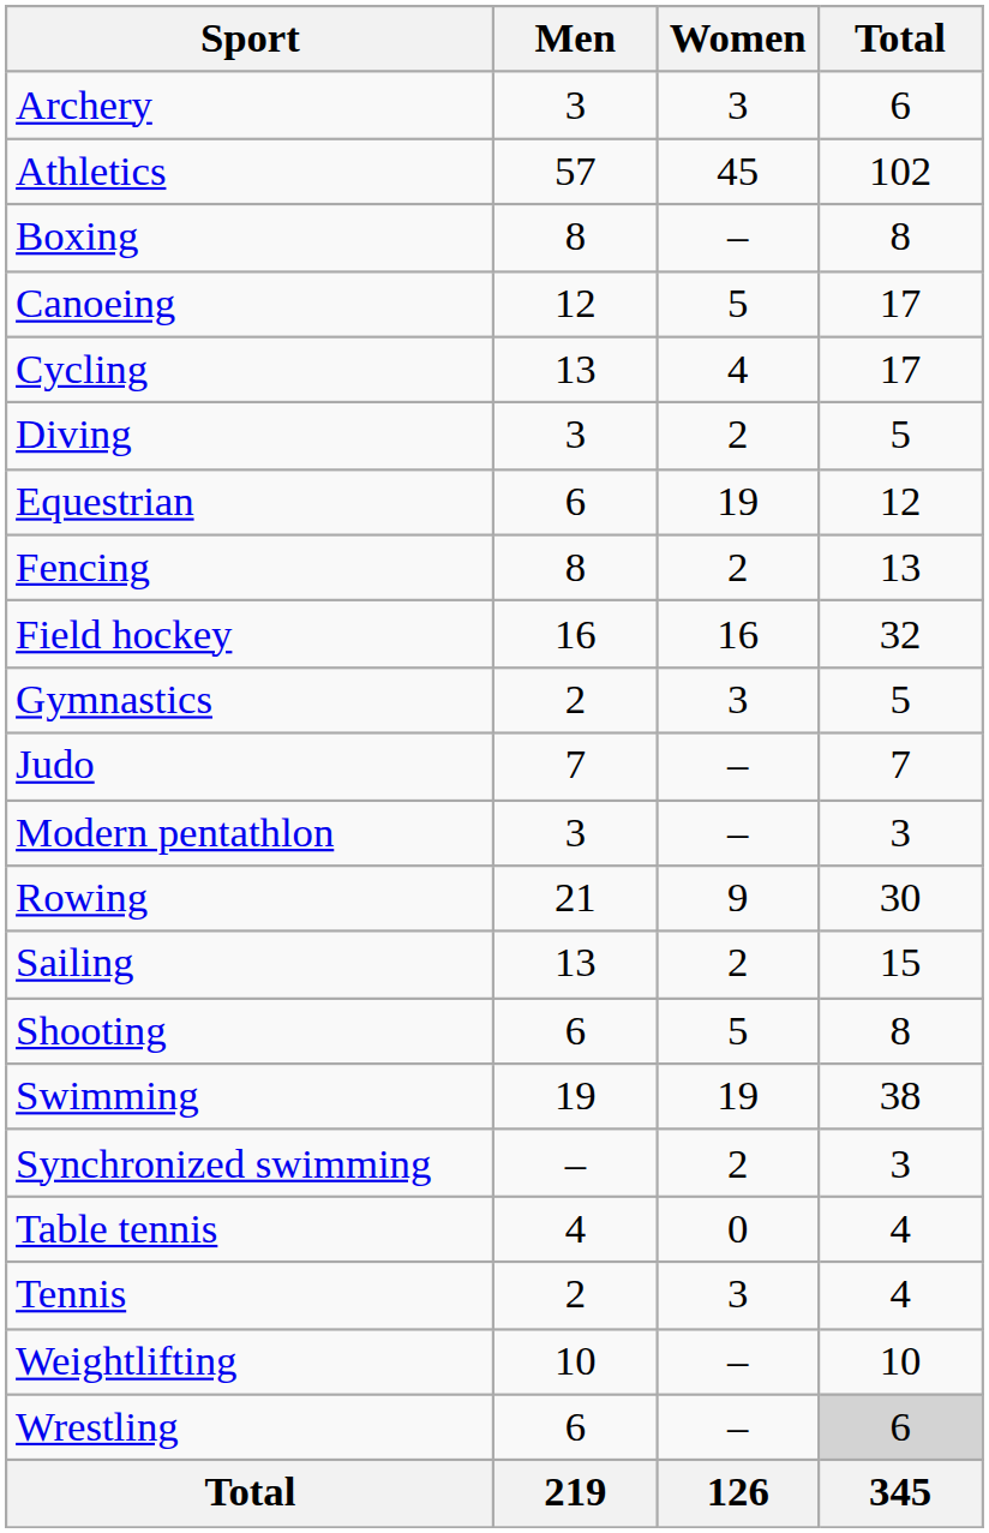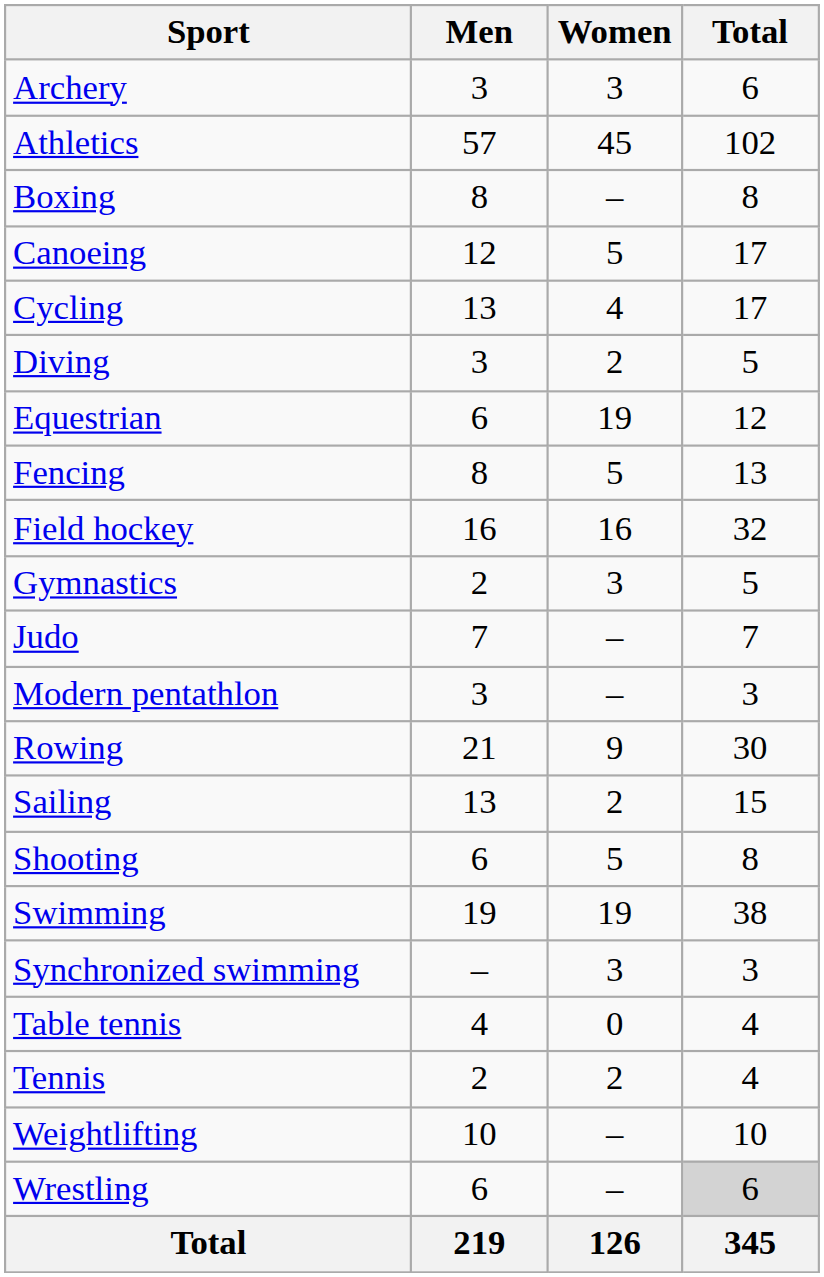Fencing | Women: 2 -> 5
Synchronized swimming | Women: 2 -> 3
Tennis | Women: 3 -> 2
